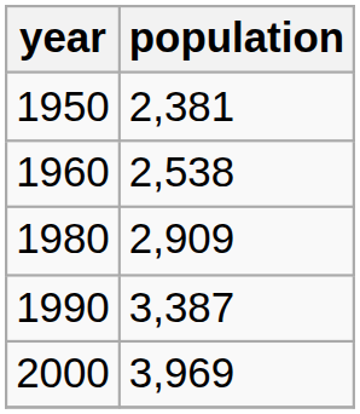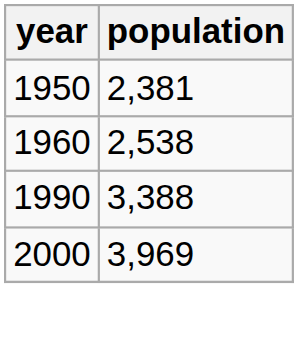- row: 1980 | 2,909
1990 | population: 3,387 -> 3,388
